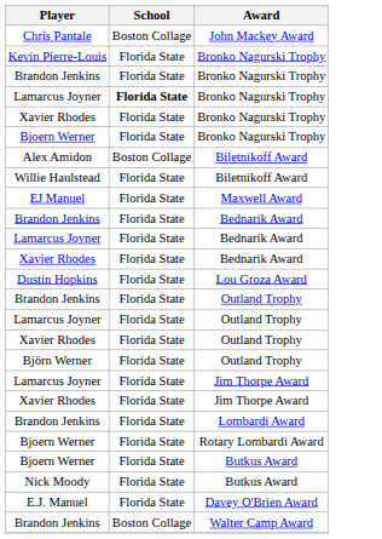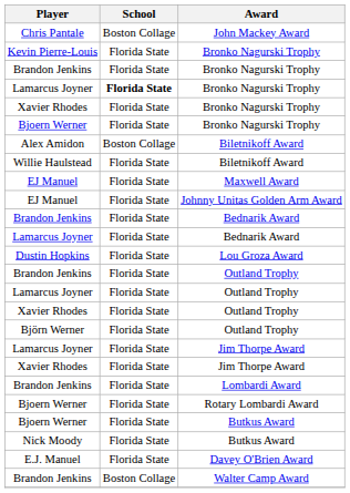+ row: EJ Manuel | Florida State | Johnny Unitas Golden Arm Award
- row: Xavier Rhodes | Florida State | Bednarik Award
